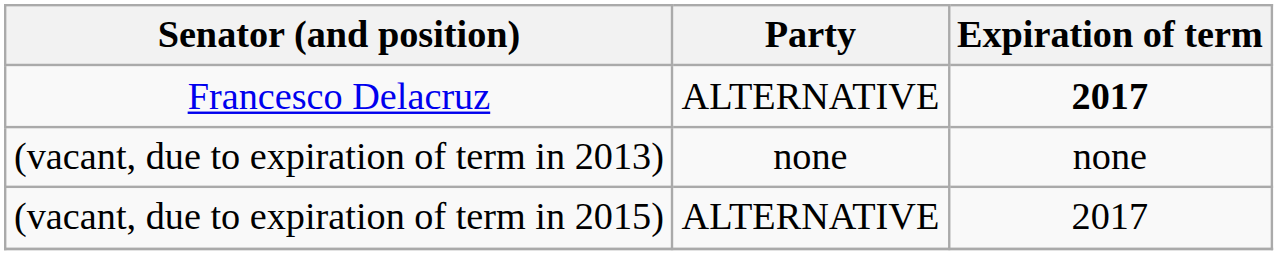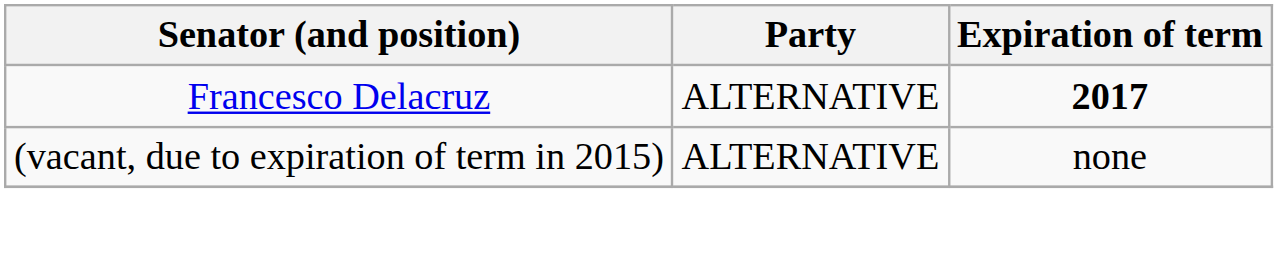- row: (vacant, due to expiration of term in 2013) | none | none
(vacant, due to expiration of term in 2015) | Expiration of term: 2017 -> none
